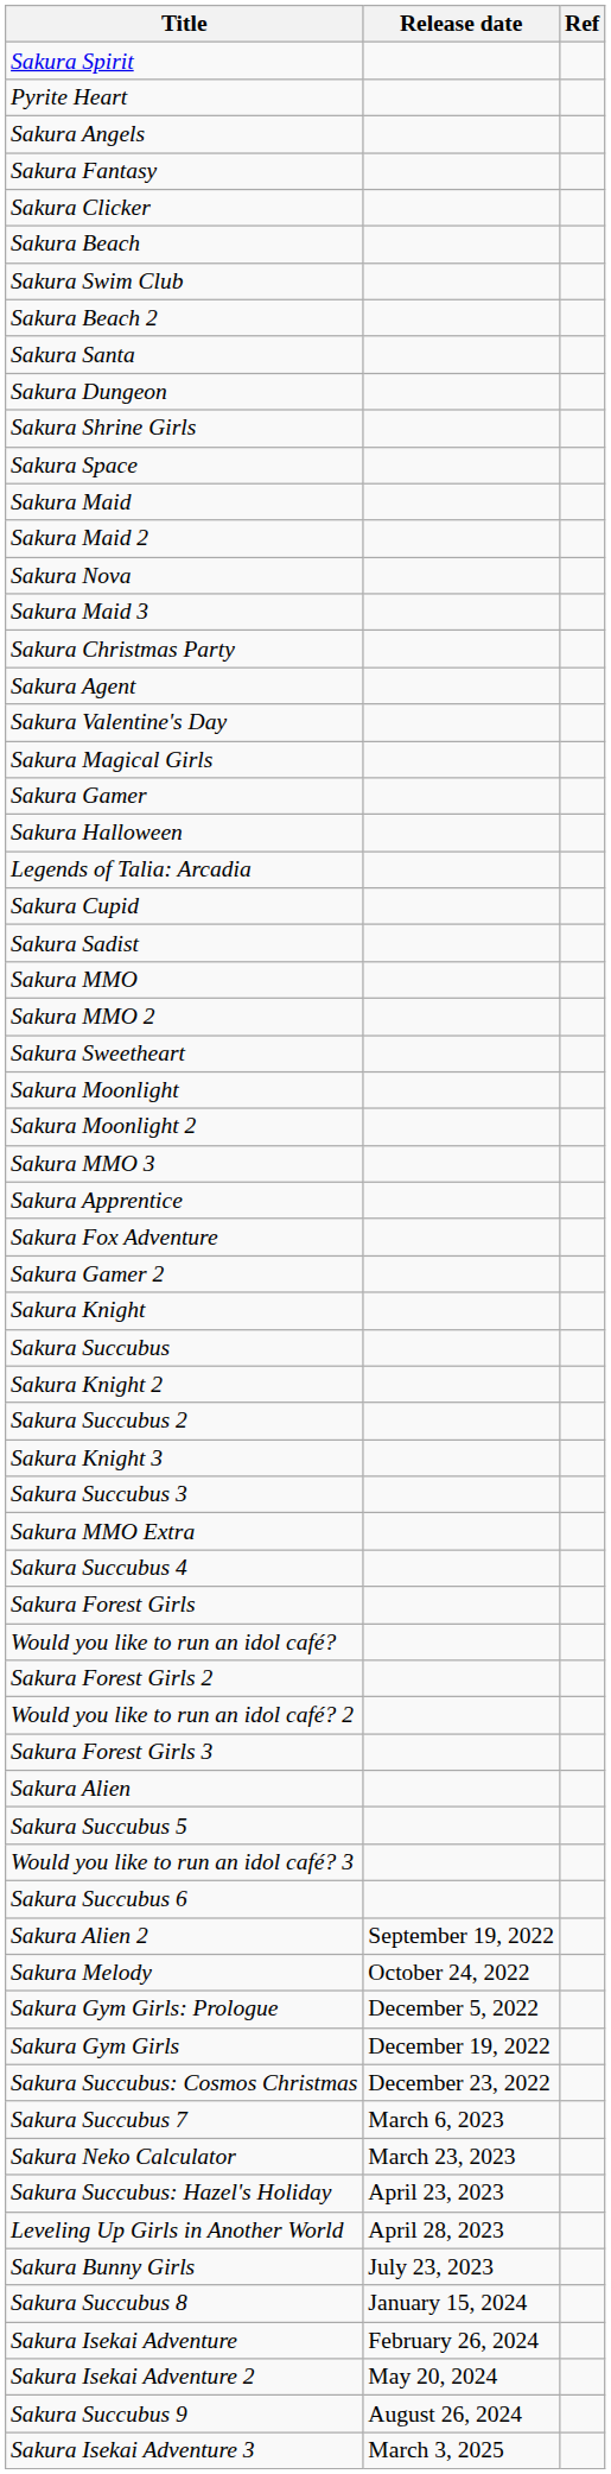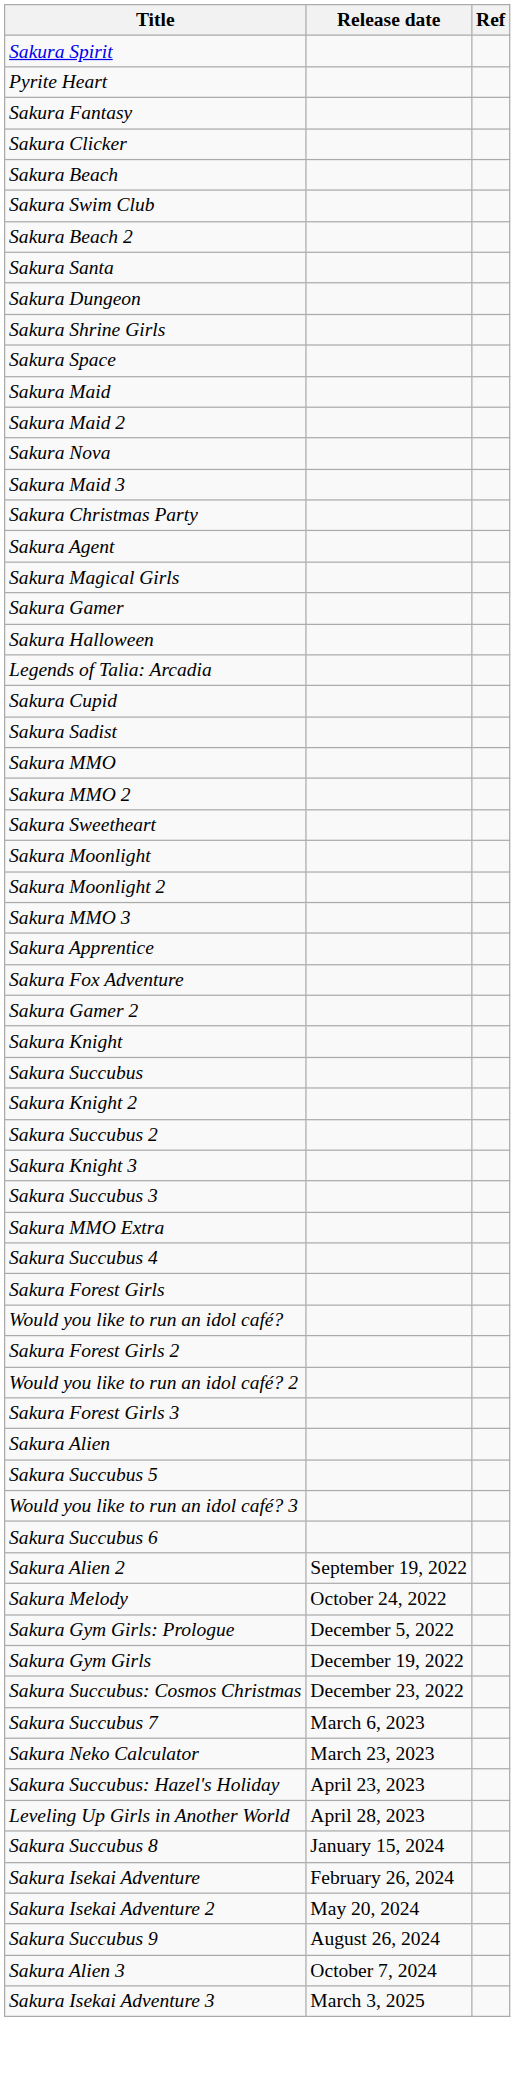- row: Sakura Angels
- row: Sakura Valentine's Day
- row: Sakura Bunny Girls | July 23, 2023
+ row: Sakura Alien 3 | October 7, 2024
